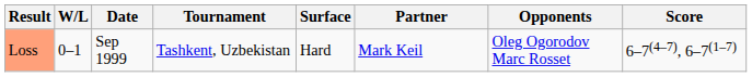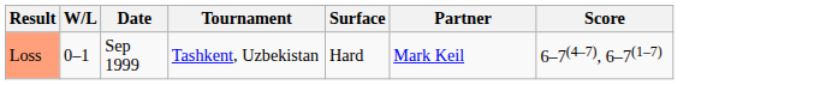- column: Opponents | Oleg Ogorodov Marc Rosset
